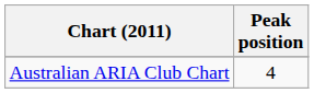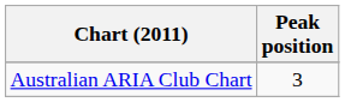Australian ARIA Club Chart | Peak position: 4 -> 3
